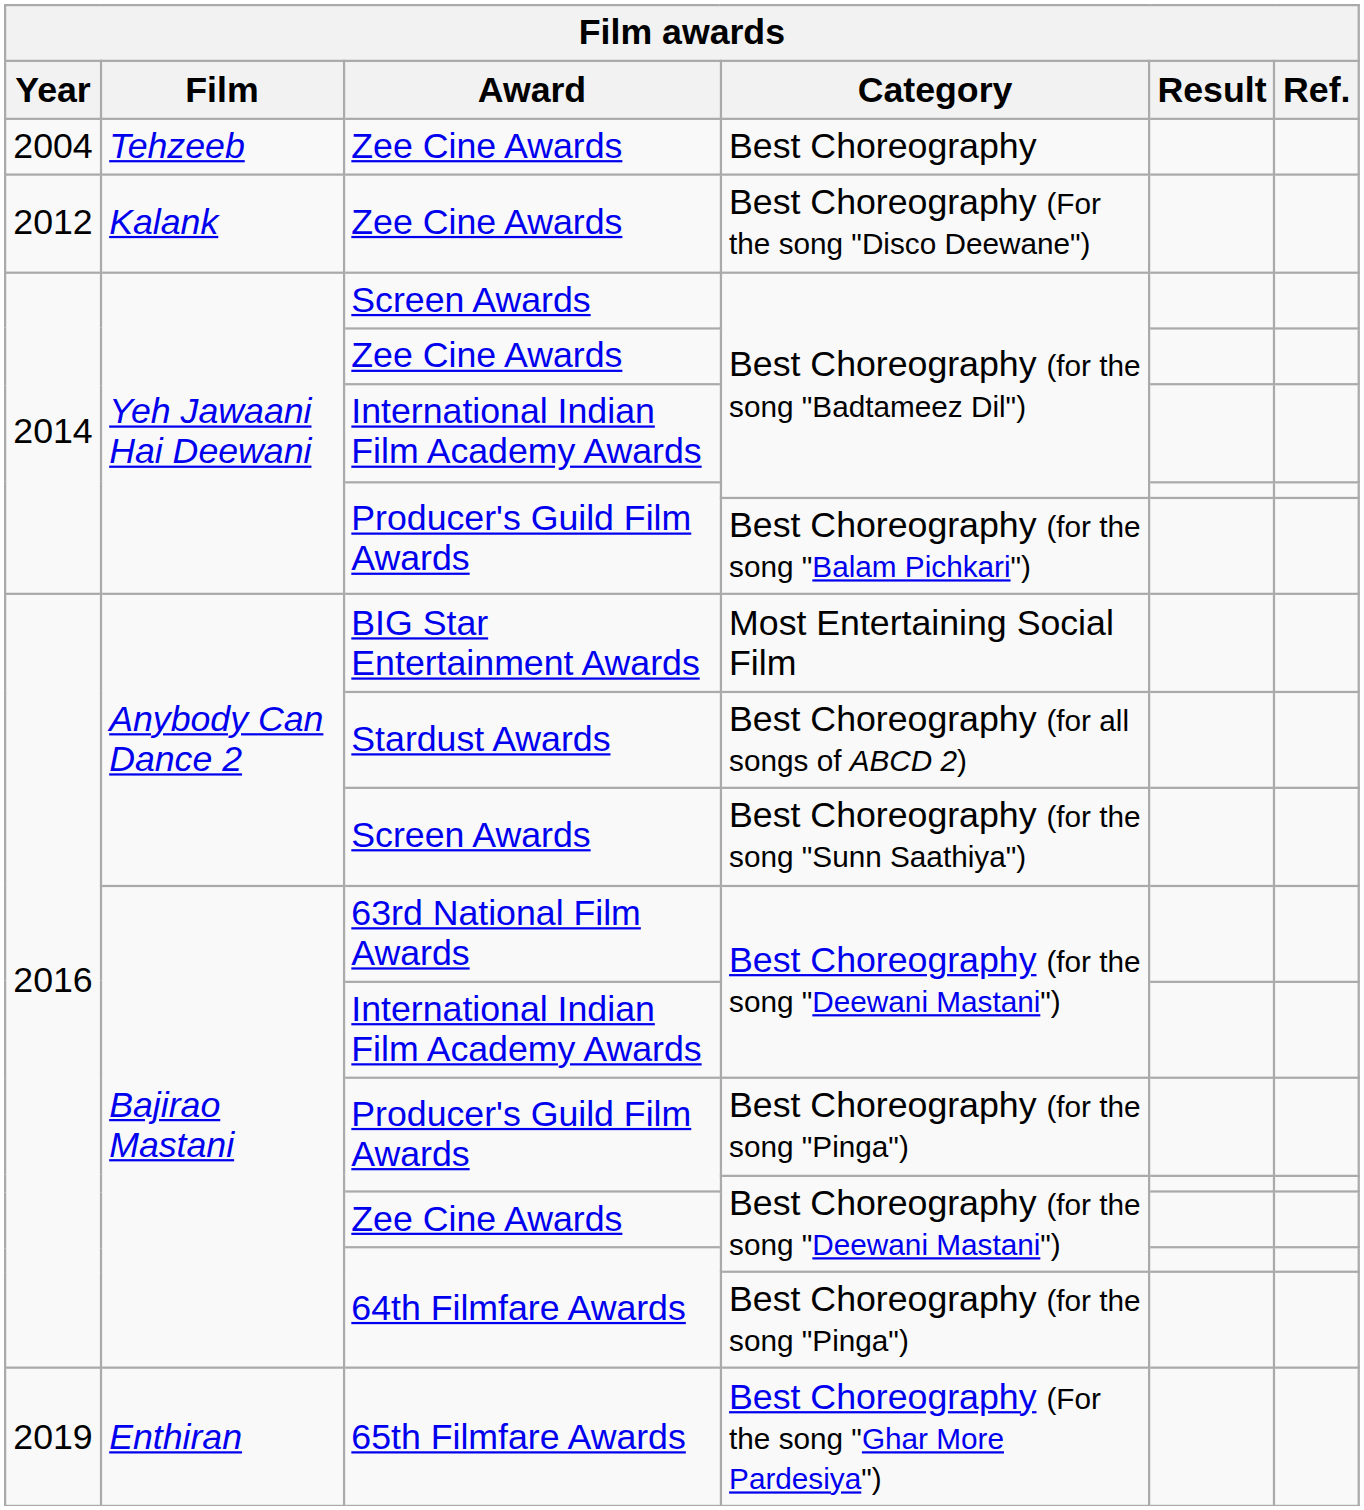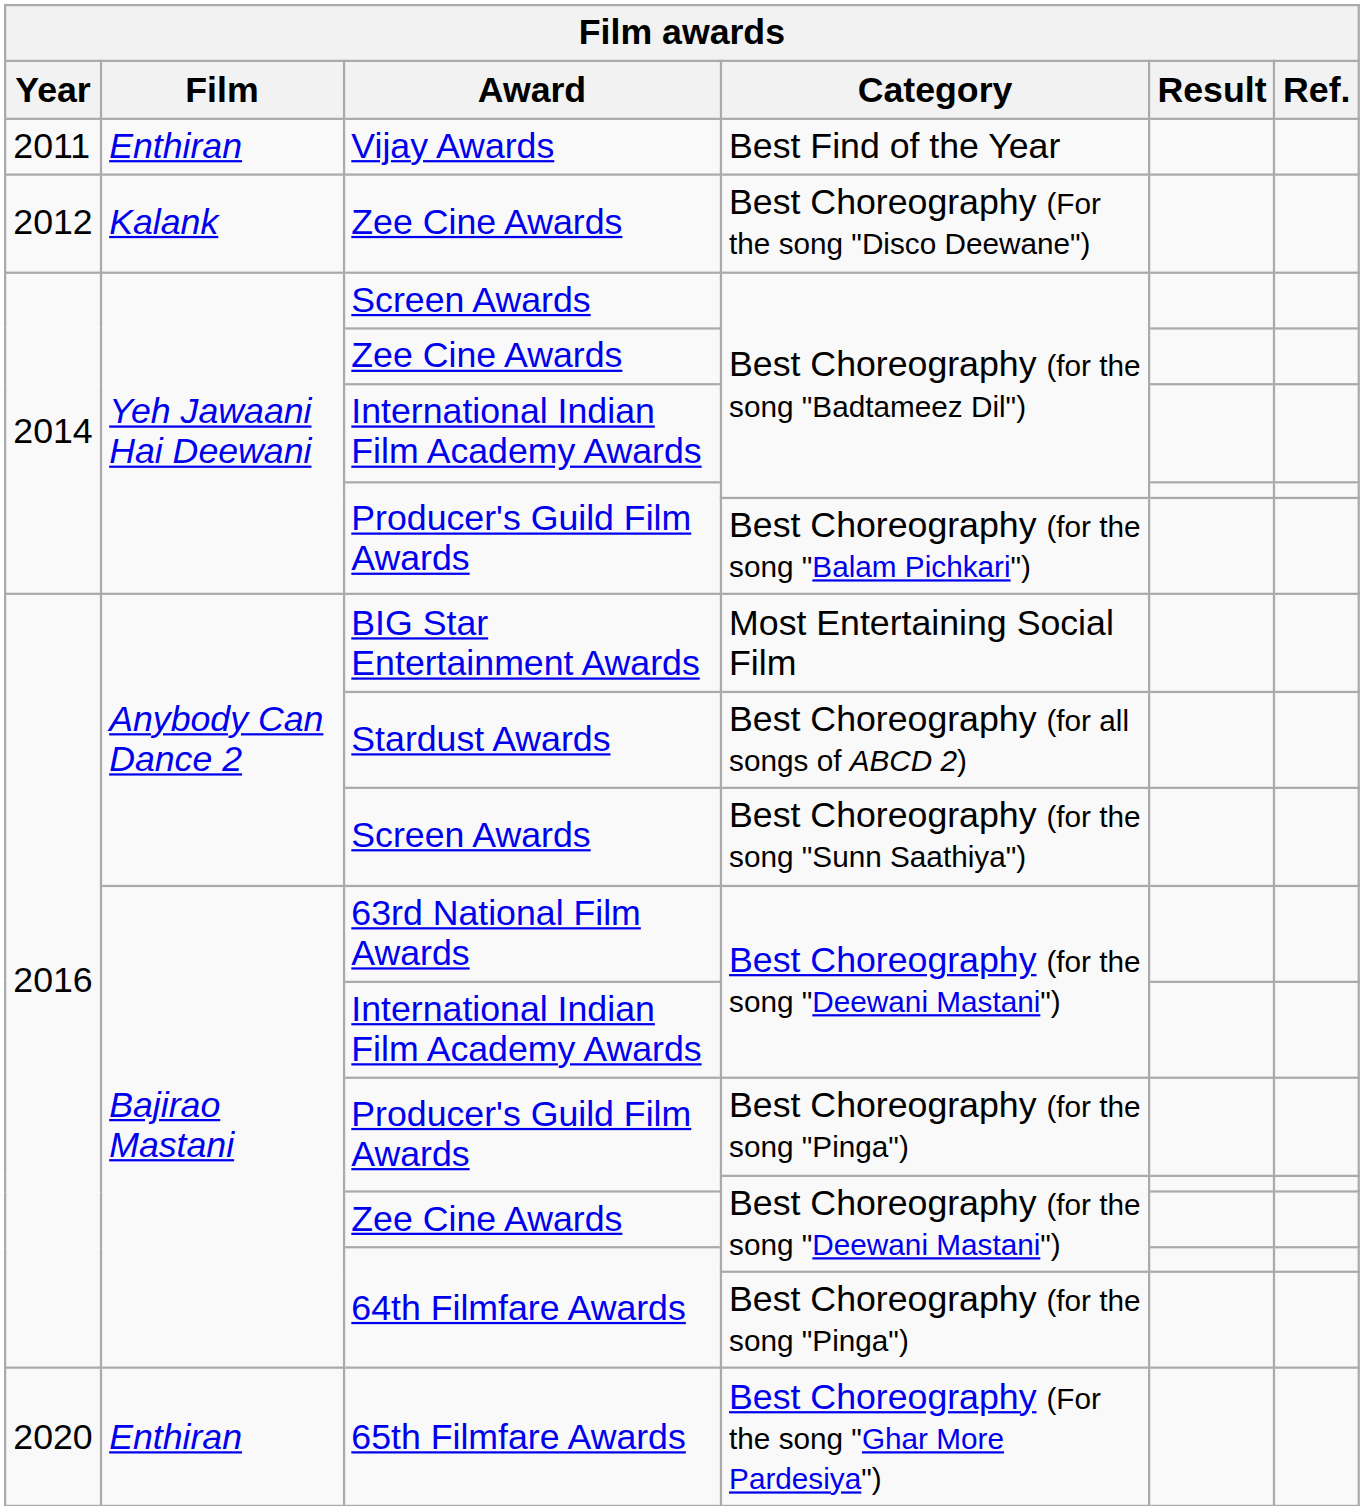- row: 2004 | Tehzeeb | Zee Cine Awards | Best Choreography
+ row: 2011 | Enthiran | Vijay Awards | Best Find of the Year
Best Choreography (For the song "Ghar More Pardesiya") | Year: 2019 -> 2020
